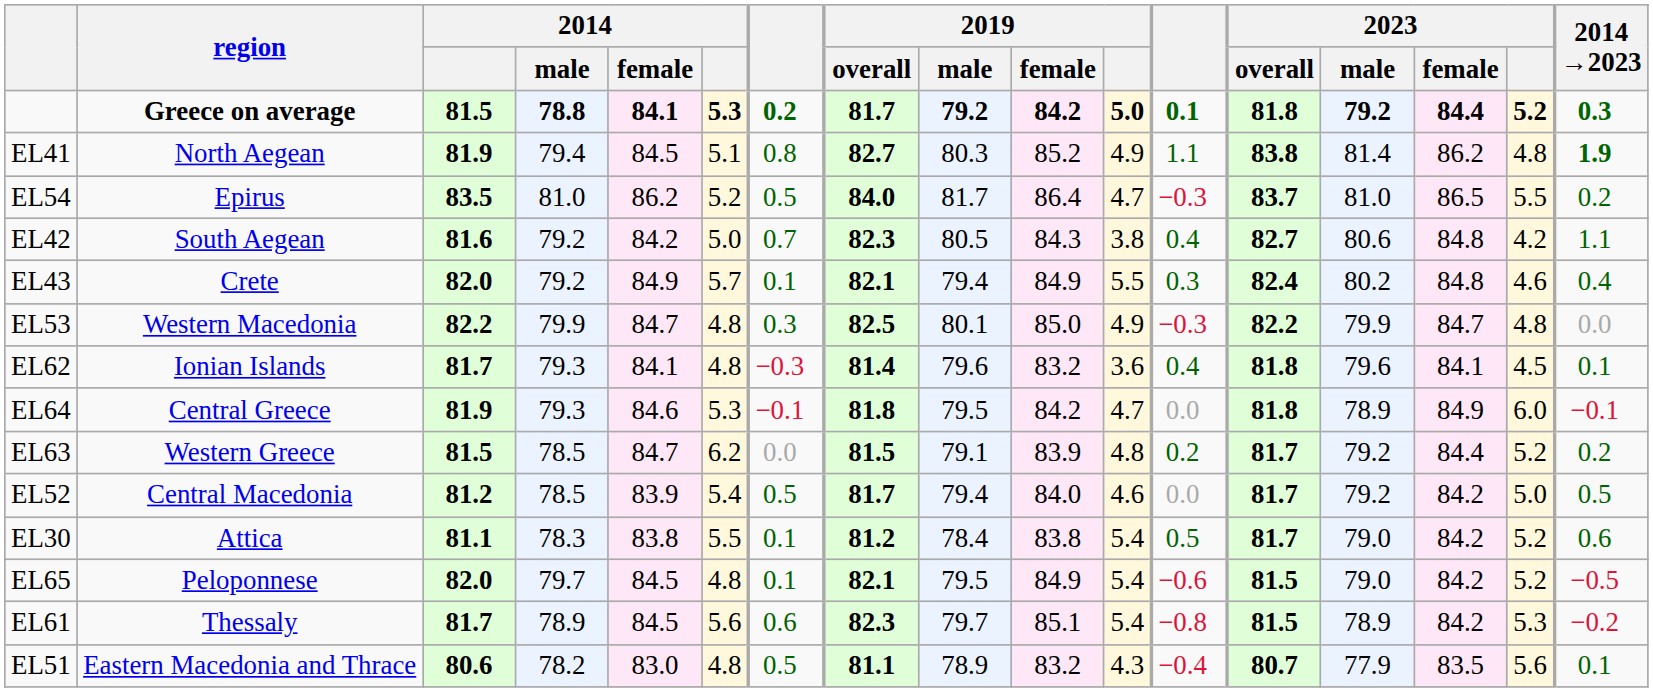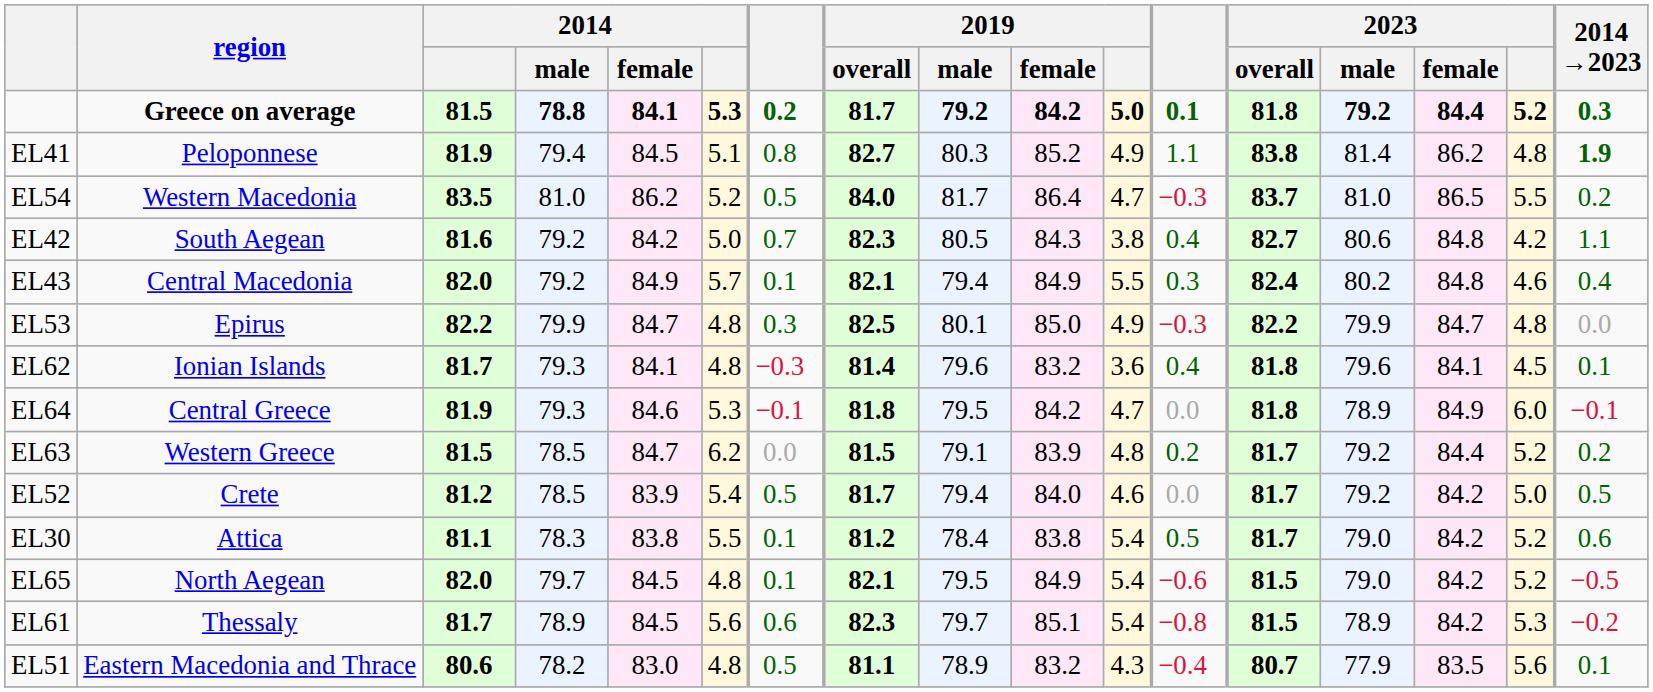EL41 | region: North Aegean -> Peloponnese
EL54 | region: Epirus -> Western Macedonia
EL43 | region: Crete -> Central Macedonia
EL53 | region: Western Macedonia -> Epirus
EL52 | region: Central Macedonia -> Crete
EL65 | region: Peloponnese -> North Aegean
